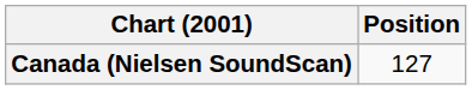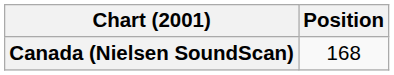Canada (Nielsen SoundScan) | Position: 127 -> 168
